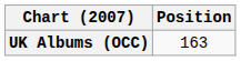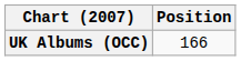UK Albums (OCC) | Position: 163 -> 166
